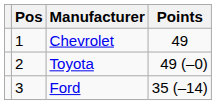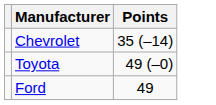- column: Pos | 1 | 2 | 3
Chevrolet | Points: 49 -> 35 (–14)
Ford | Points: 35 (–14) -> 49
